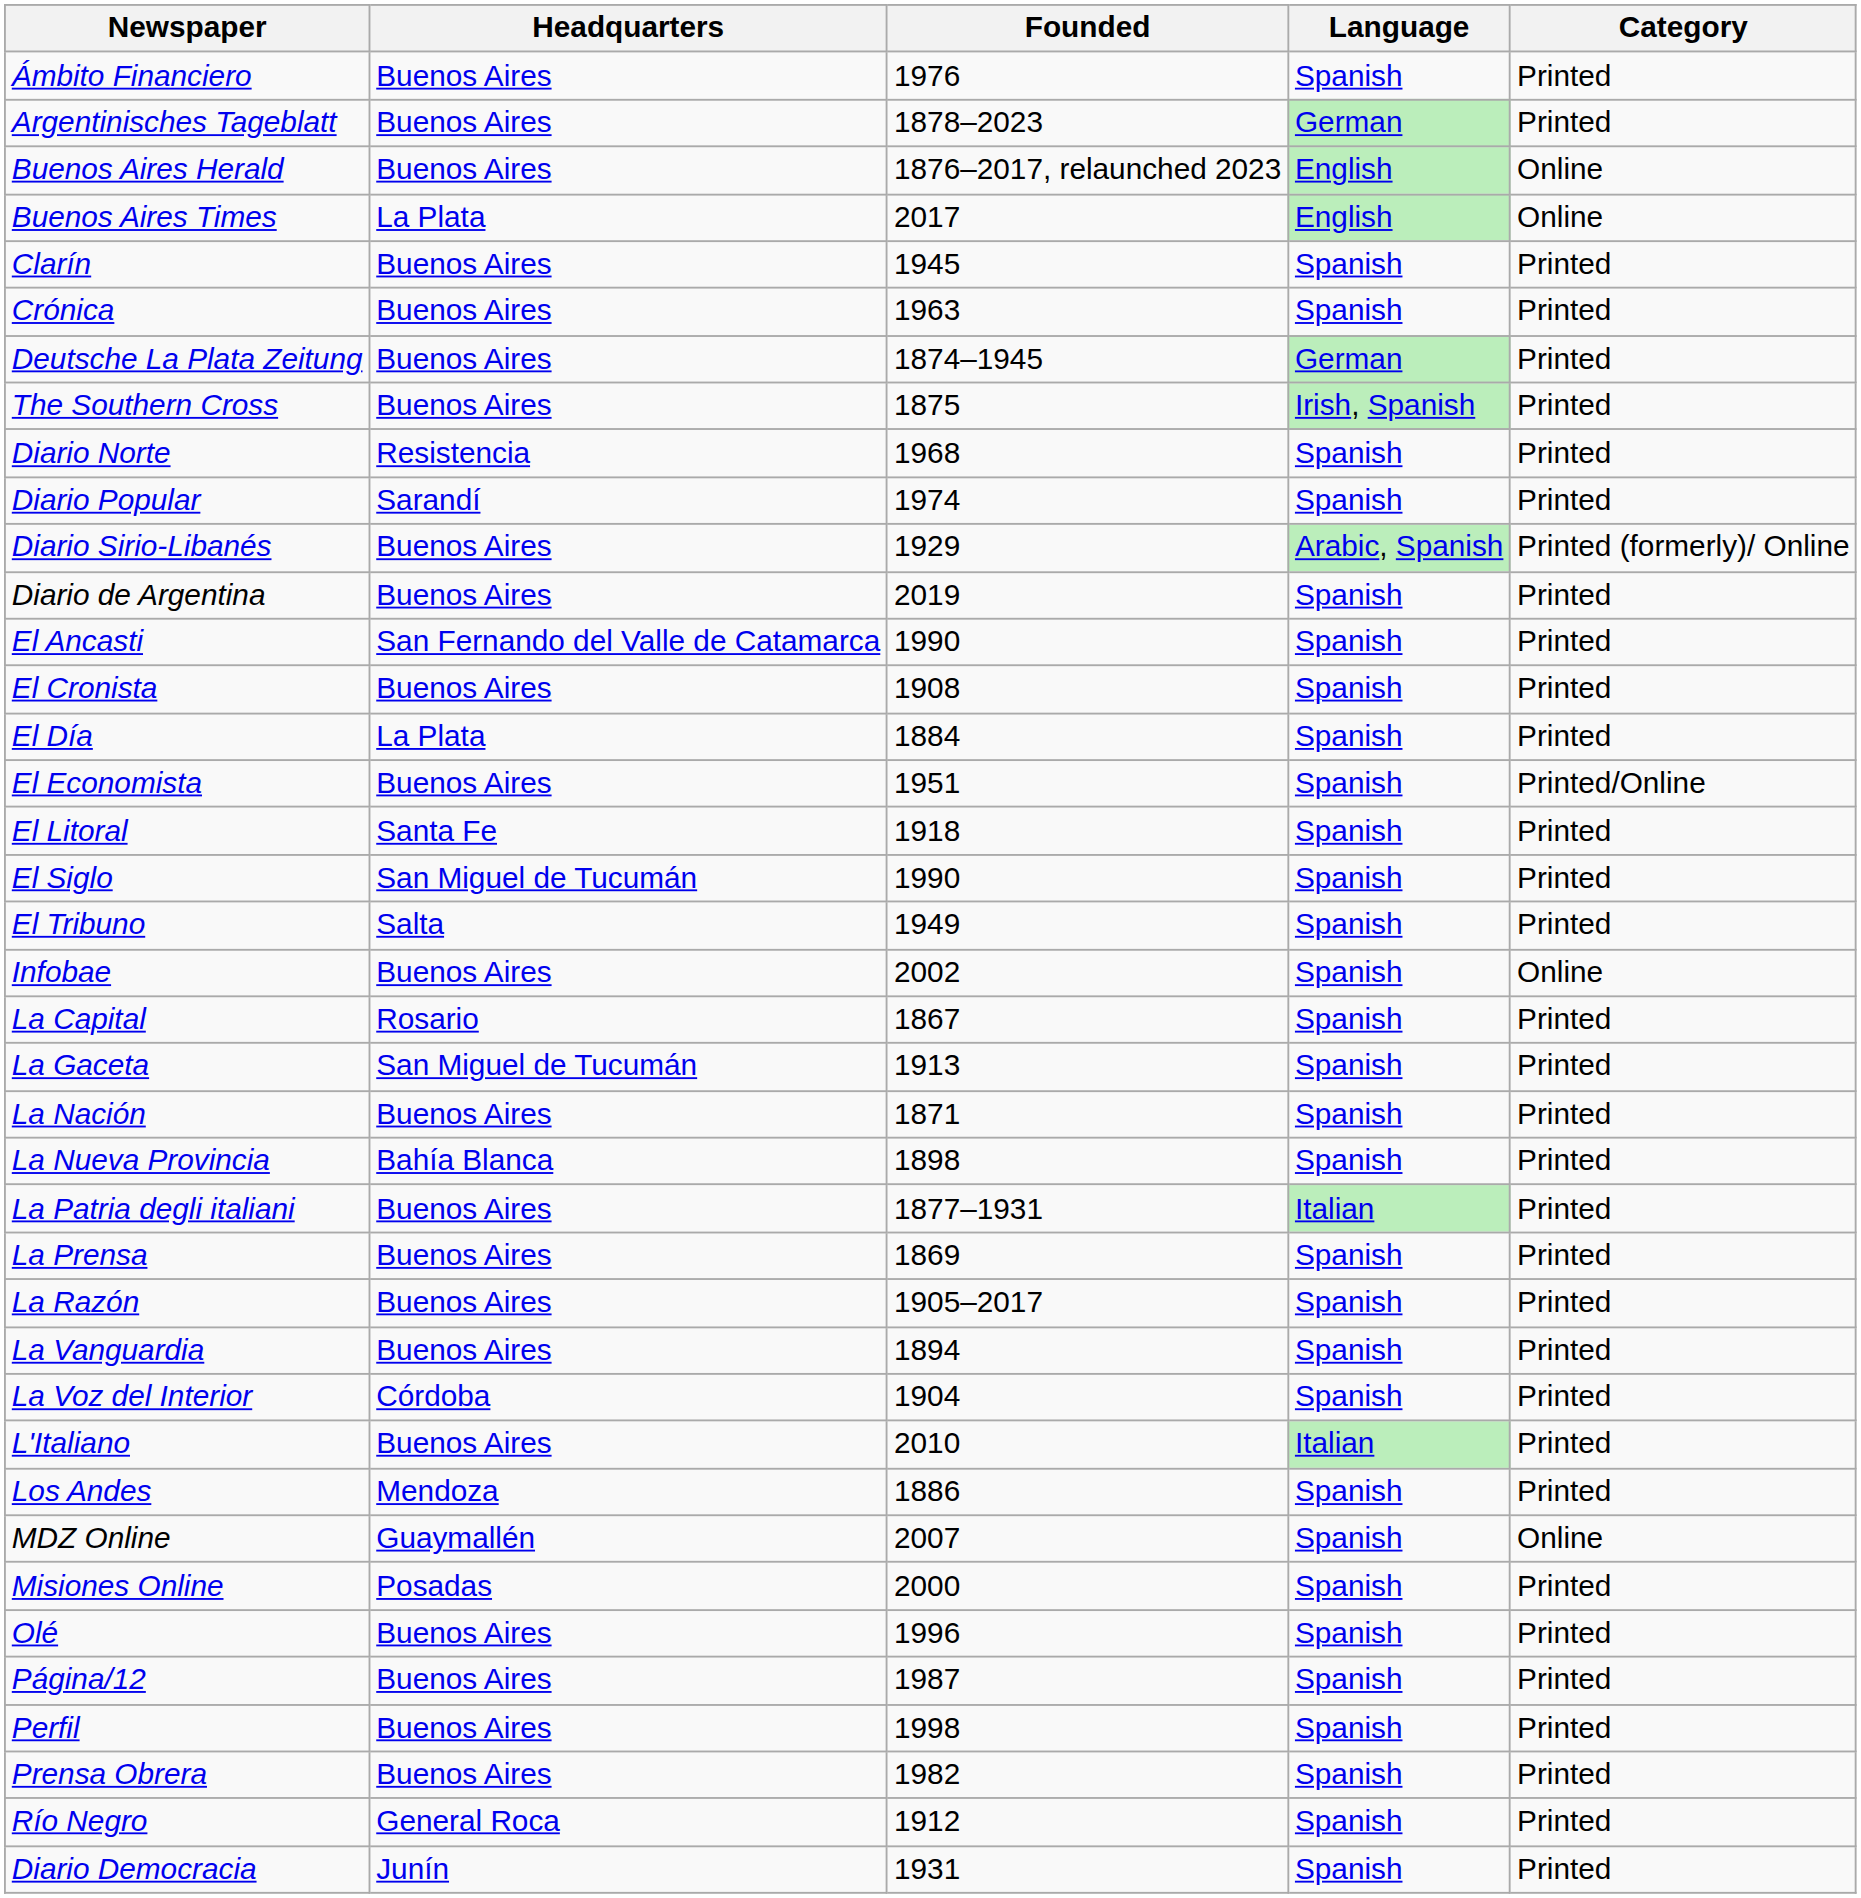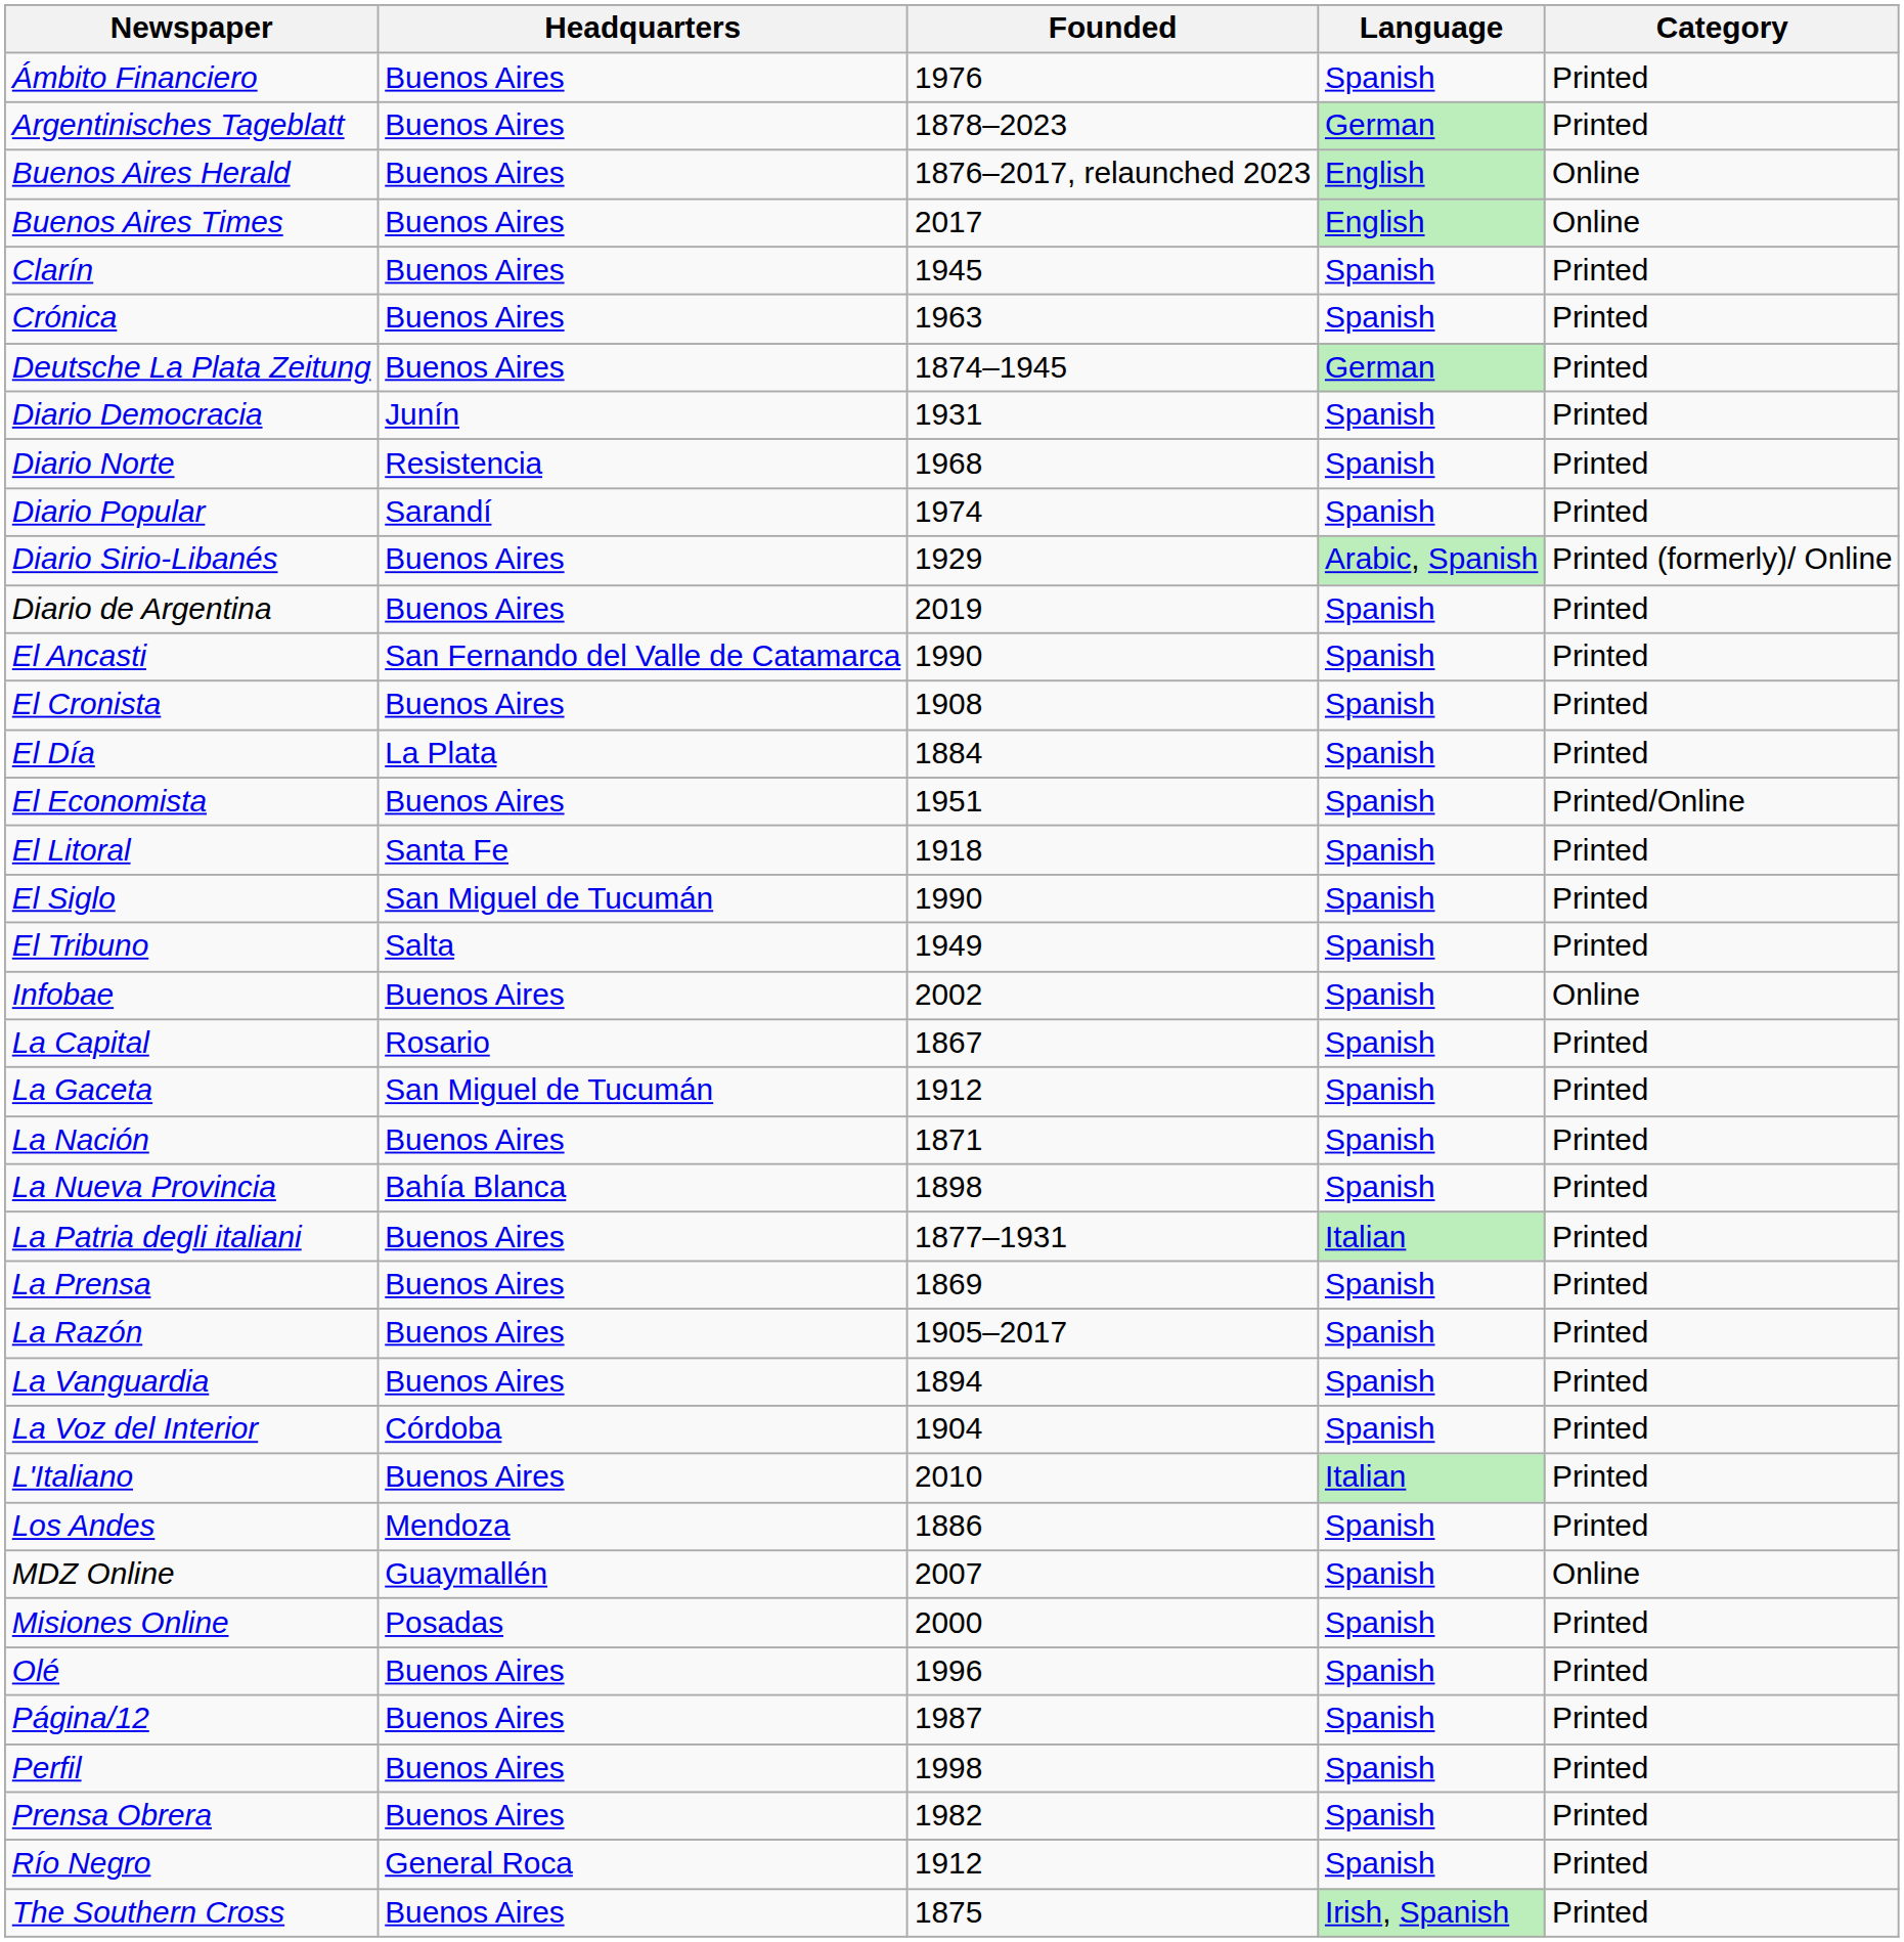Buenos Aires Times | Headquarters: La Plata -> Buenos Aires
rows swapped: Diario Democracia <-> The Southern Cross
La Gaceta | Founded: 1913 -> 1912
